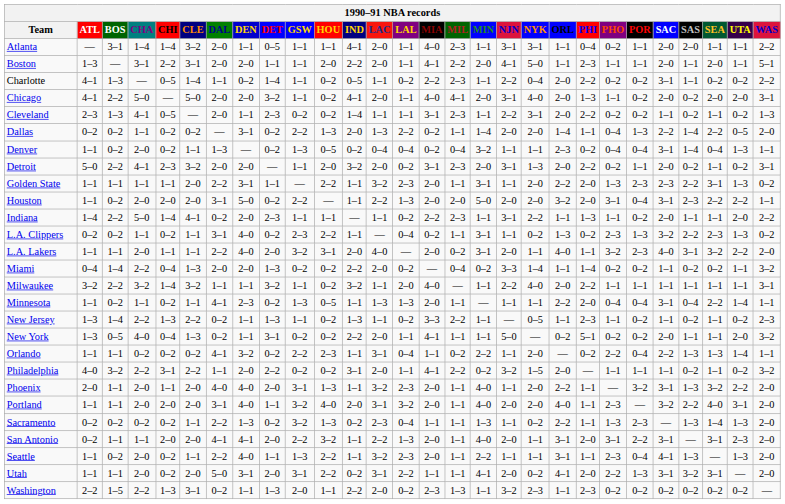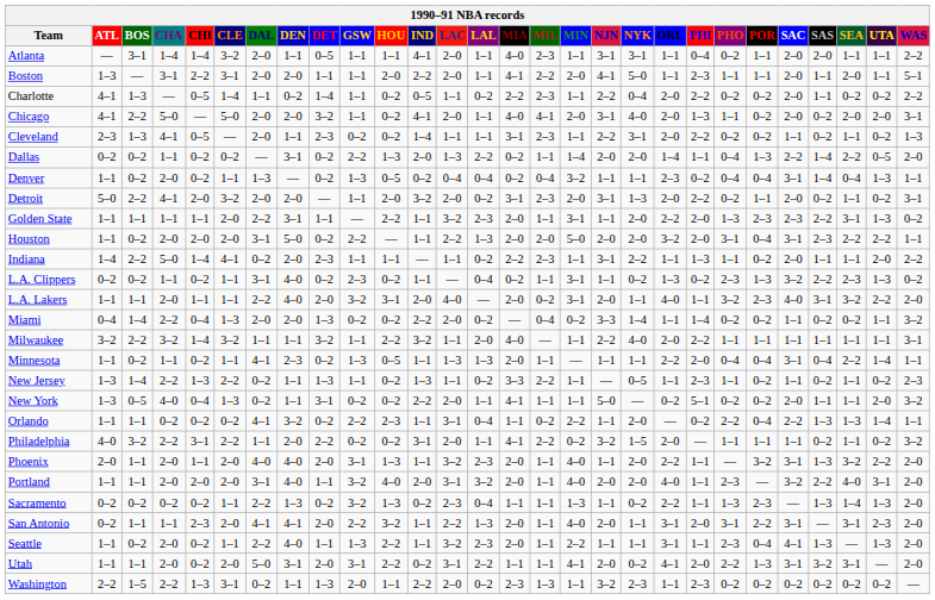Charlotte | SAC: 3–1 -> 2–0
Detroit | CHI: 2–3 -> 2–0
L.A. Clippers | HOU: 2–2 -> 0–2
Milwaukee | HOU: 0–2 -> 2–2
San Antonio | CHI: 2–0 -> 2–3
